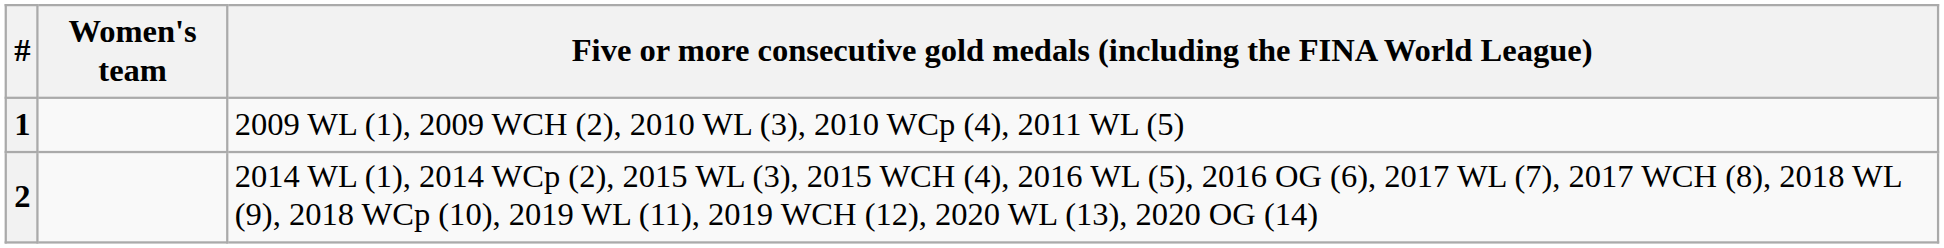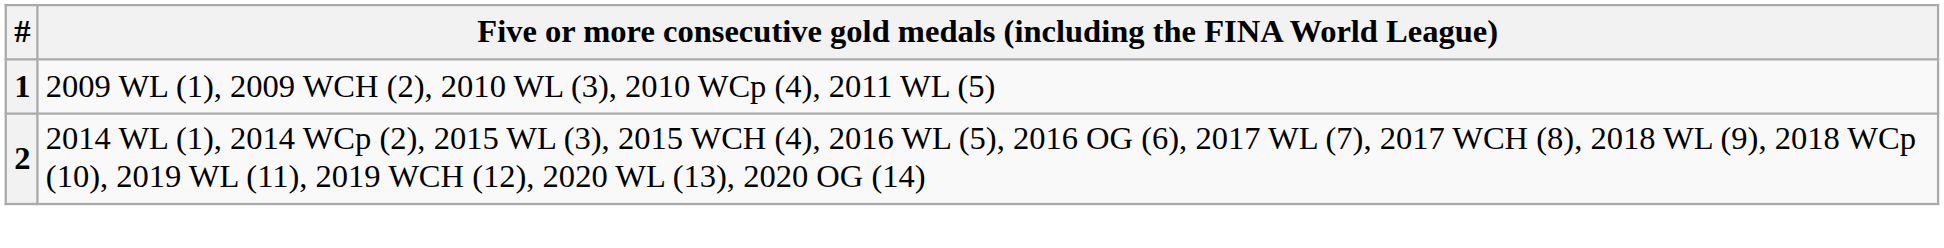- column: Women's team
